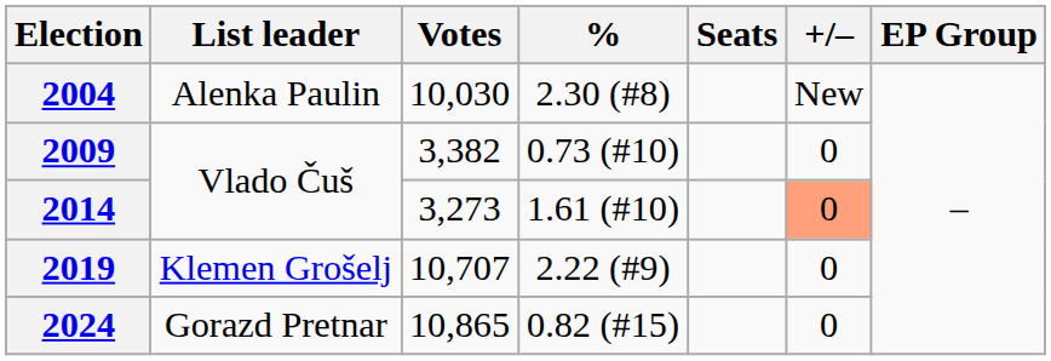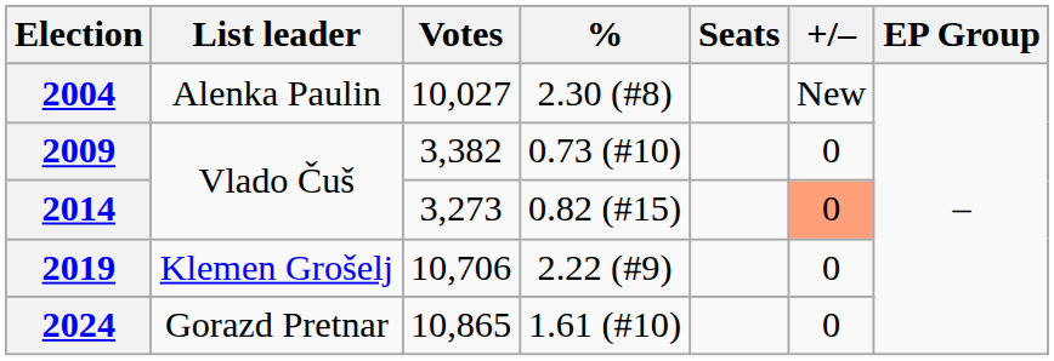2004 | Votes: 10,030 -> 10,027
2014 | %: 1.61 (#10) -> 0.82 (#15)
2019 | Votes: 10,707 -> 10,706
2024 | %: 0.82 (#15) -> 1.61 (#10)
